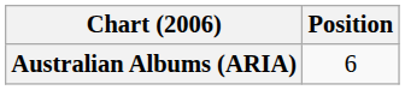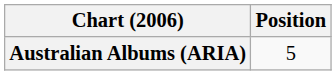Australian Albums (ARIA) | Position: 6 -> 5
